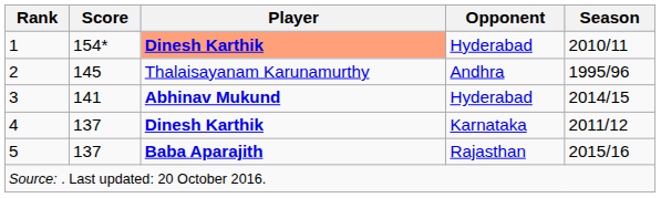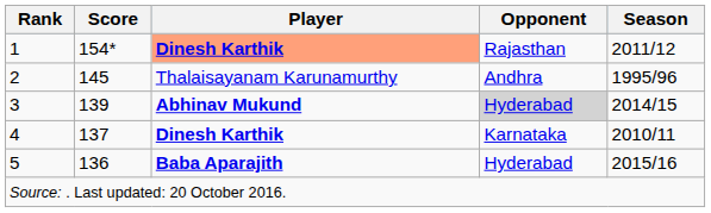1 | Opponent: Hyderabad -> Rajasthan
1 | Season: 2010/11 -> 2011/12
3 | Score: 141 -> 139
3 | Opponent: no background -> lightgrey background
4 | Season: 2011/12 -> 2010/11
5 | Score: 137 -> 136
5 | Opponent: Rajasthan -> Hyderabad
